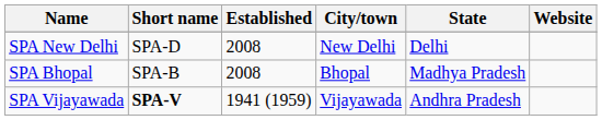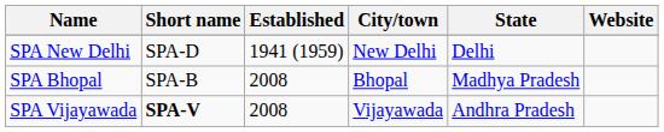SPA New Delhi | Established: 2008 -> 1941 (1959)
SPA Vijayawada | Established: 1941 (1959) -> 2008
